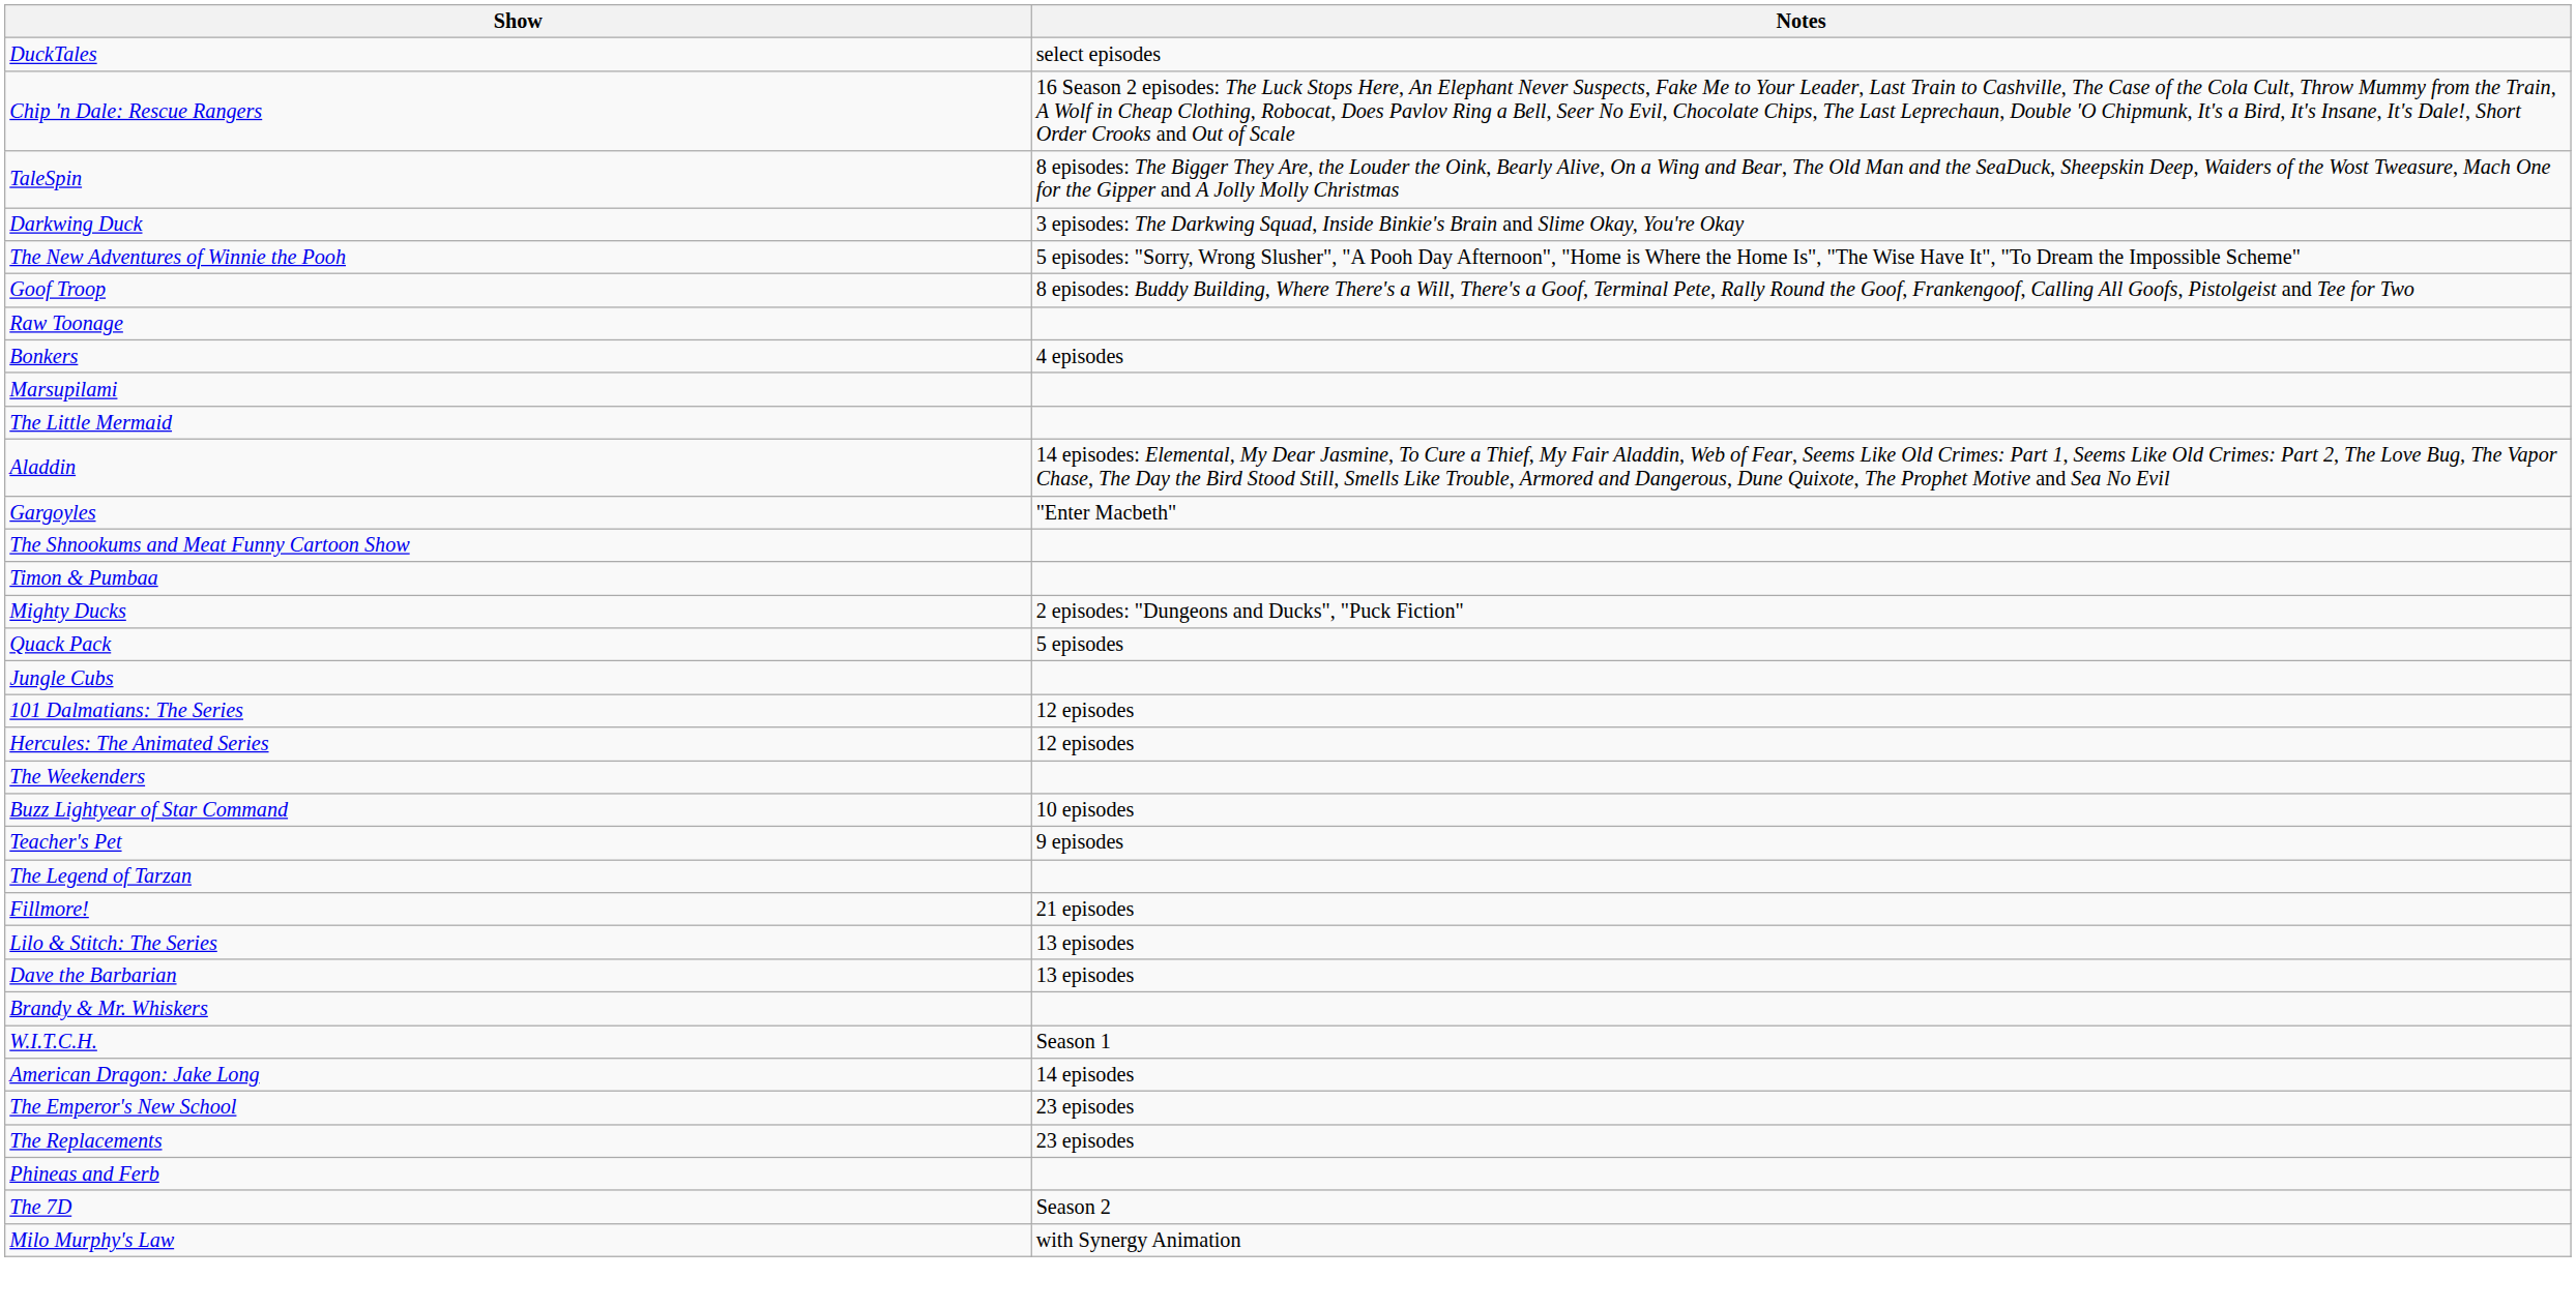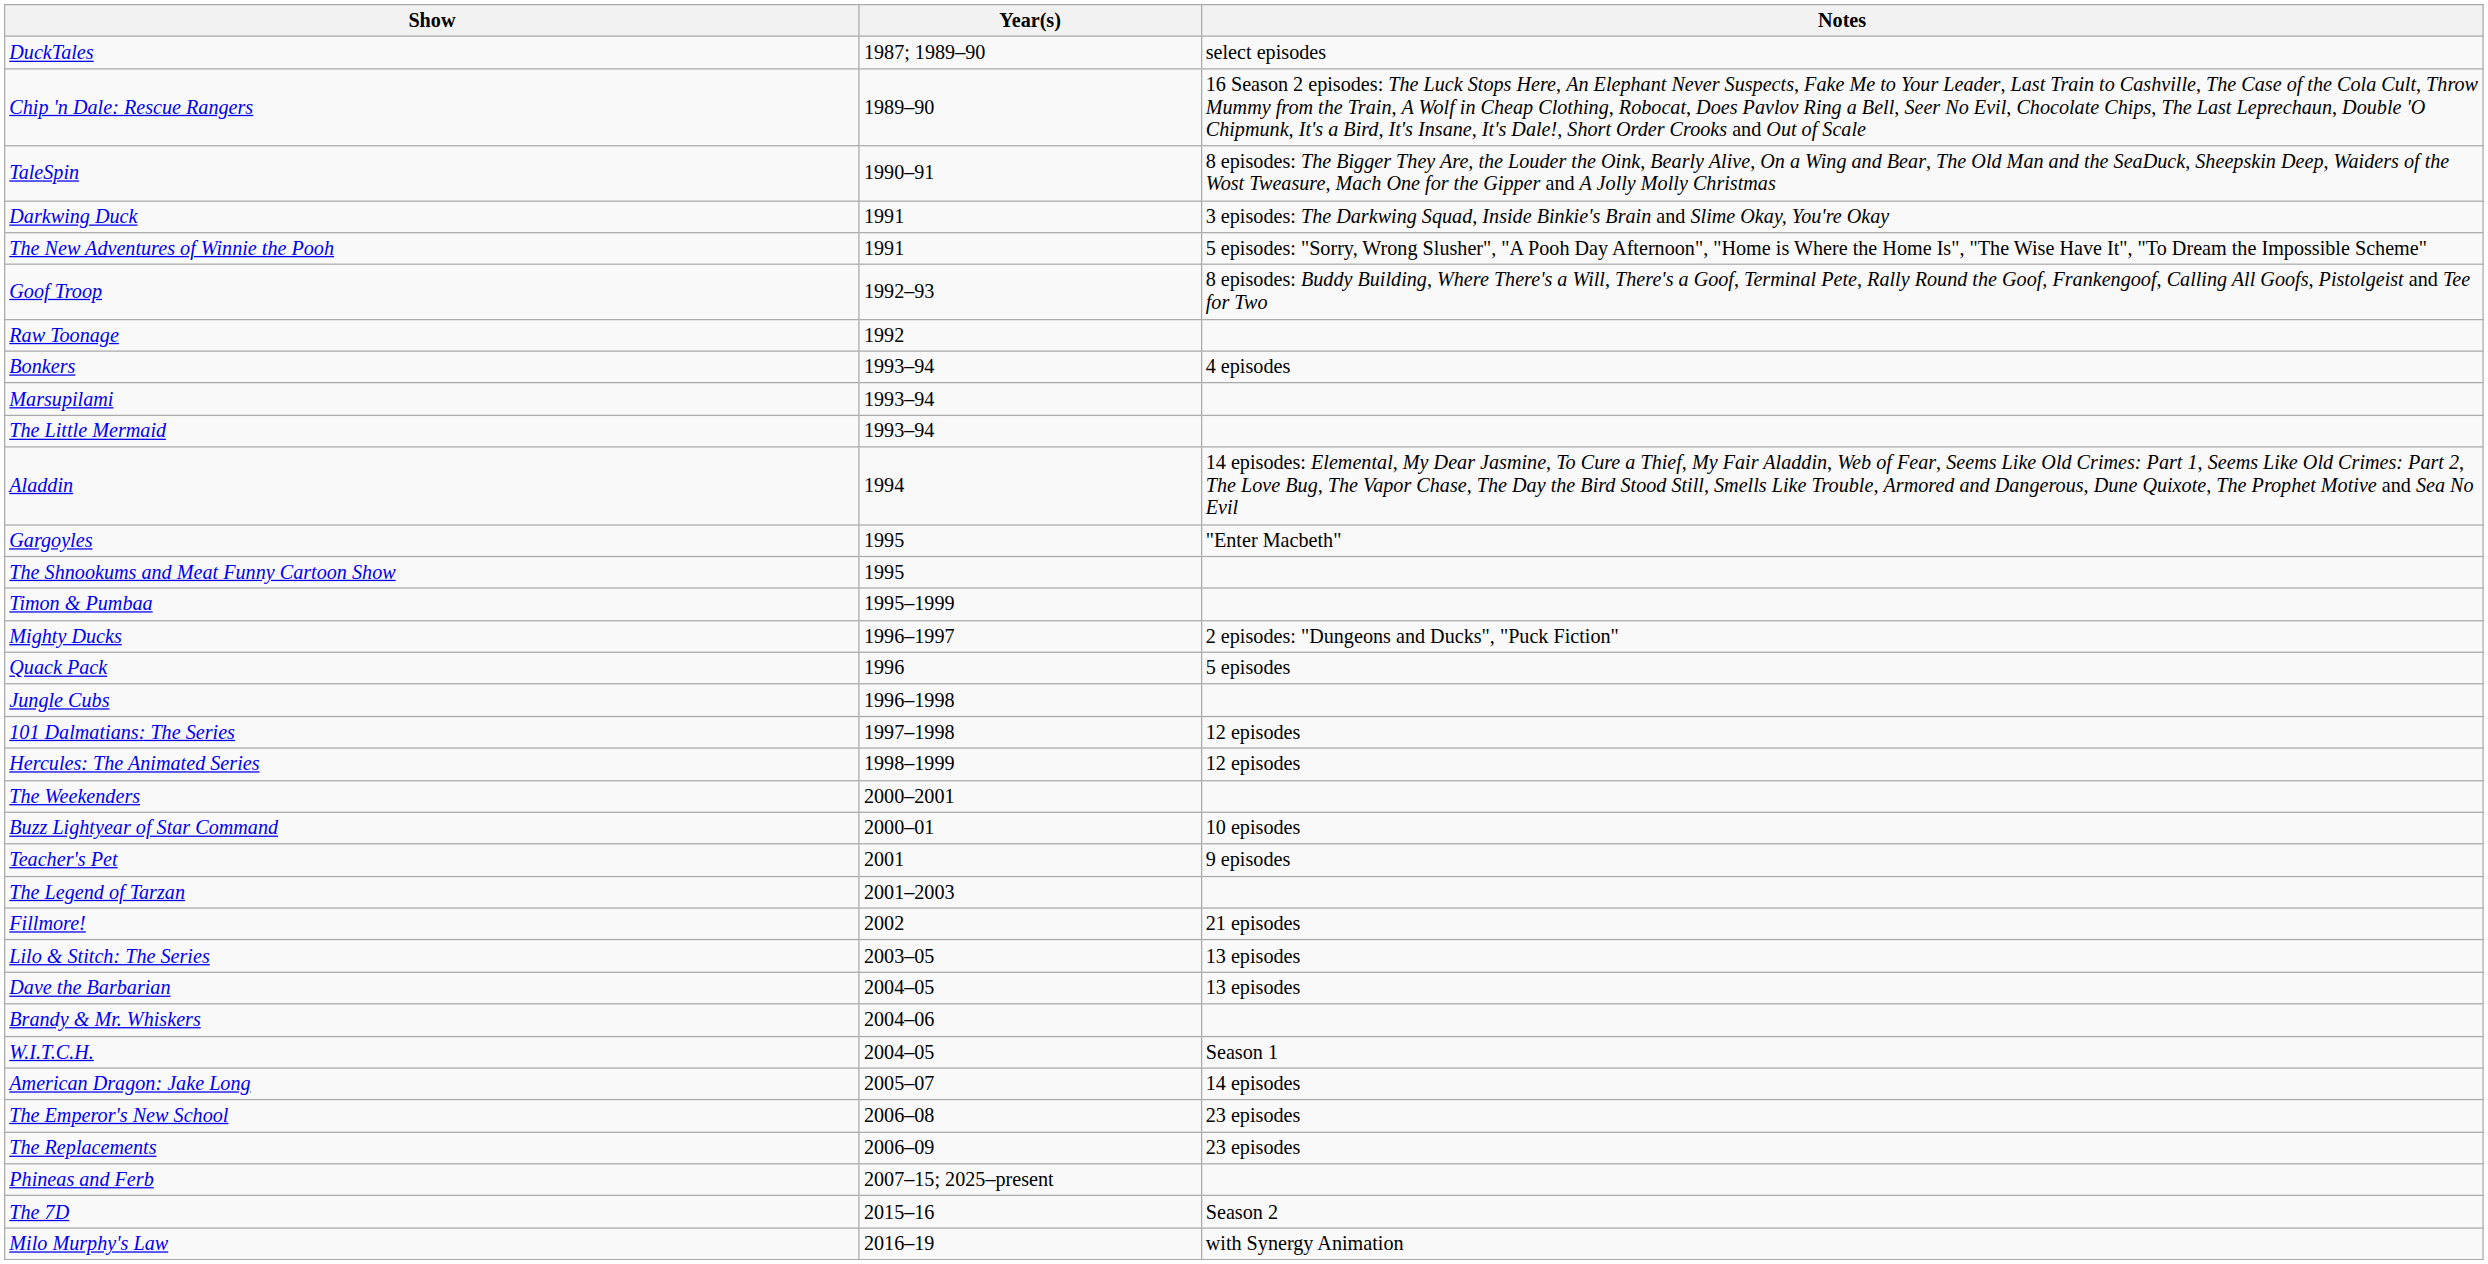+ column: Year(s) | 1987; 1989–90 | 1989–90 | 1990–91 | 1991 | 1991 | 1992–93 | 1992 | 1993–94 | 1993–94 | 1993–94 | 1994 | 1995 | 1995 | 1995–1999 | 1996–1997 | 1996 | 1996–1998 | 1997–1998 | 1998–1999 | 2000–2001 | 2000–01 | 2001 | 2001–2003 | 2002 | 2003–05 | 2004–05 | 2004–06 | 2004–05 | 2005–07 | 2006–08 | 2006–09 | 2007–15; 2025–present | 2015–16 | 2016–19
